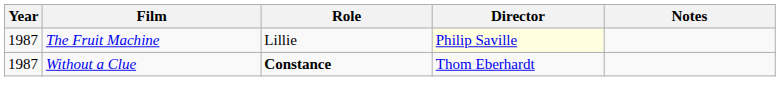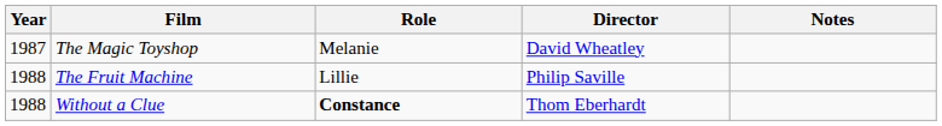+ row: 1987 | The Magic Toyshop | Melanie | David Wheatley
The Fruit Machine | Year: 1987 -> 1988
The Fruit Machine | Director: lightyellow background -> no background
Without a Clue | Year: 1987 -> 1988
